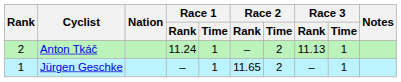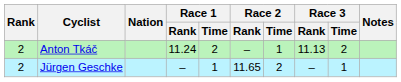Anton Tkáč | Race 1 / Time: 1 -> 2
Anton Tkáč | Race 2 / Time: 2 -> 1
Anton Tkáč | Race 3 / Time: 1 -> 2
Jürgen Geschke | Rank: 1 -> 2
